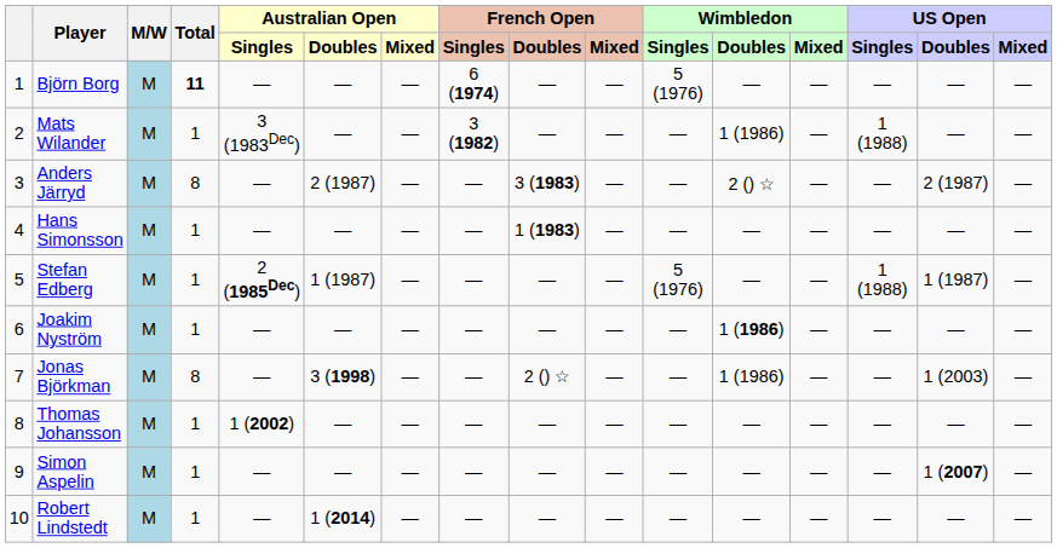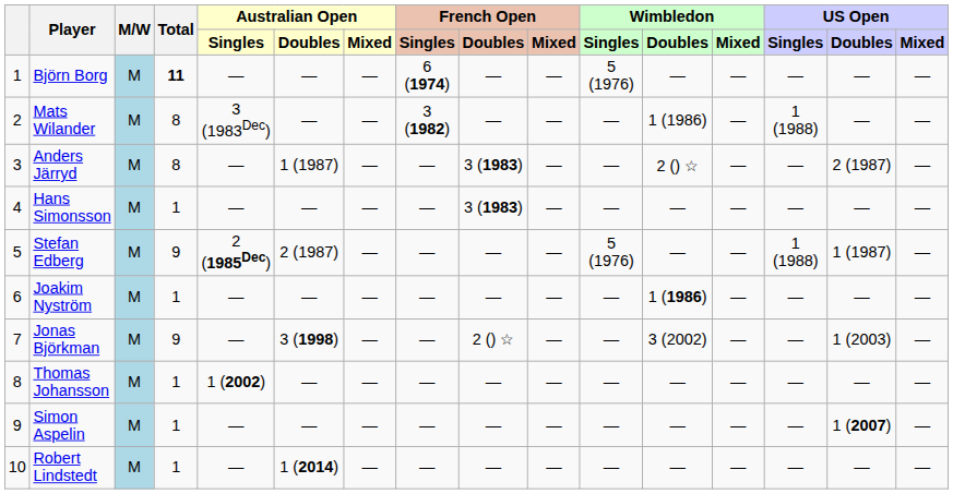Mats Wilander | Total: 1 -> 8
Anders Järryd | Australian Open / Doubles: 2 (1987) -> 1 (1987)
Hans Simonsson | French Open / Doubles: 1 (1983) -> 3 (1983)
Stefan Edberg | Total: 1 -> 9
Stefan Edberg | Australian Open / Doubles: 1 (1987) -> 2 (1987)
Jonas Björkman | Total: 8 -> 9
Jonas Björkman | Wimbledon / Doubles: 1 (1986) -> 3 (2002)
